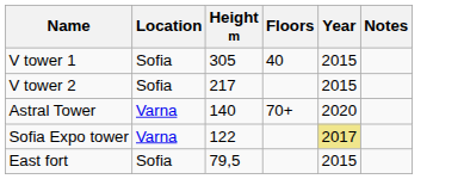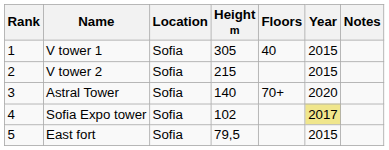+ column: Rank | 1 | 2 | 3 | 4 | 5
V tower 2 | Height m: 217 -> 215
Astral Tower | Location: Varna -> Sofia
Sofia Expo tower | Location: Varna -> Sofia
Sofia Expo tower | Height m: 122 -> 102
